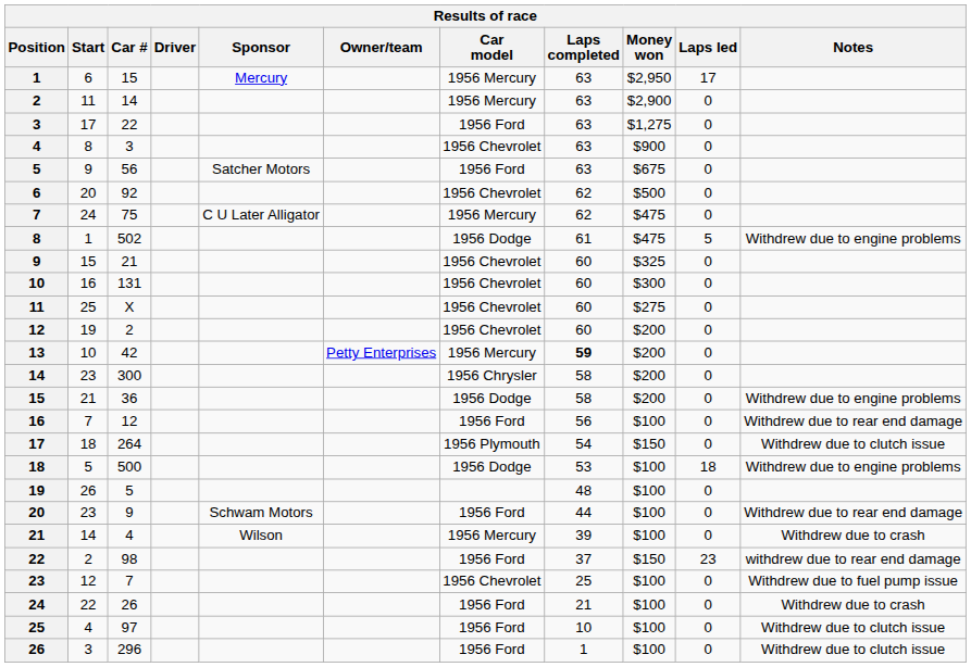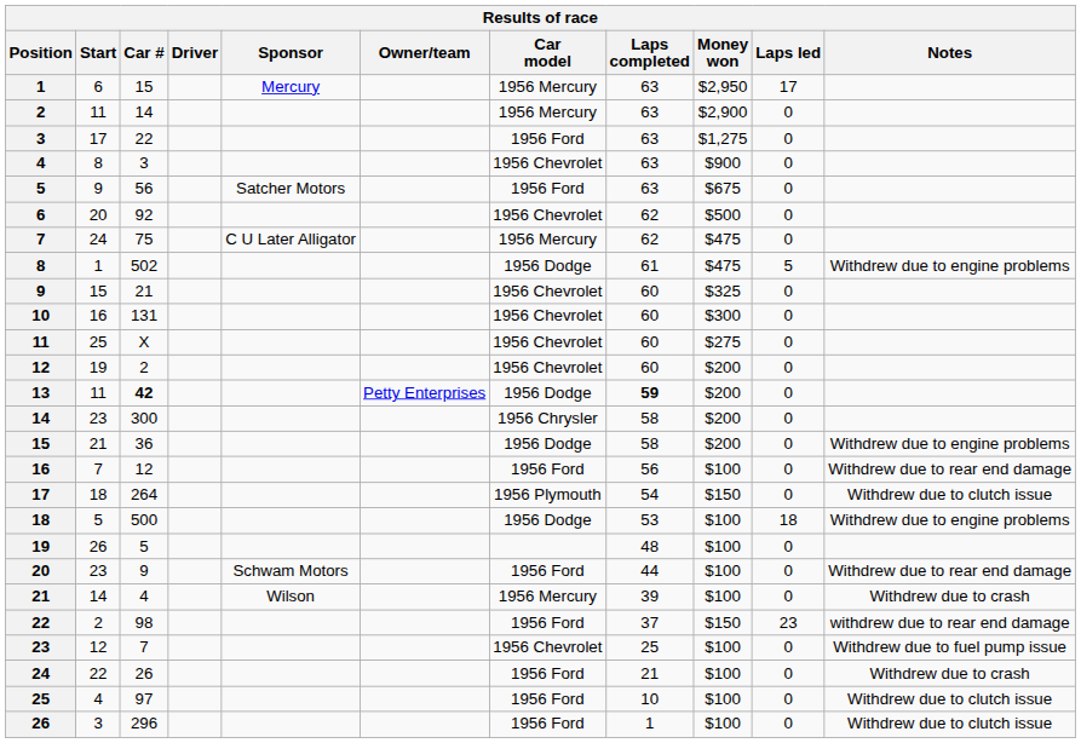13 | Start: 10 -> 11
13 | Car #: normal -> bold
13 | Car model: 1956 Mercury -> 1956 Dodge
